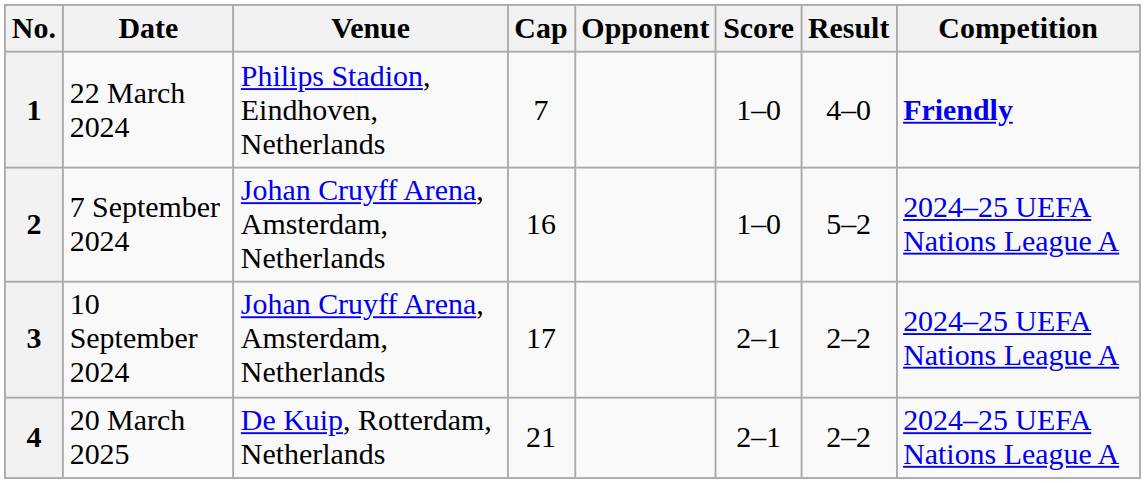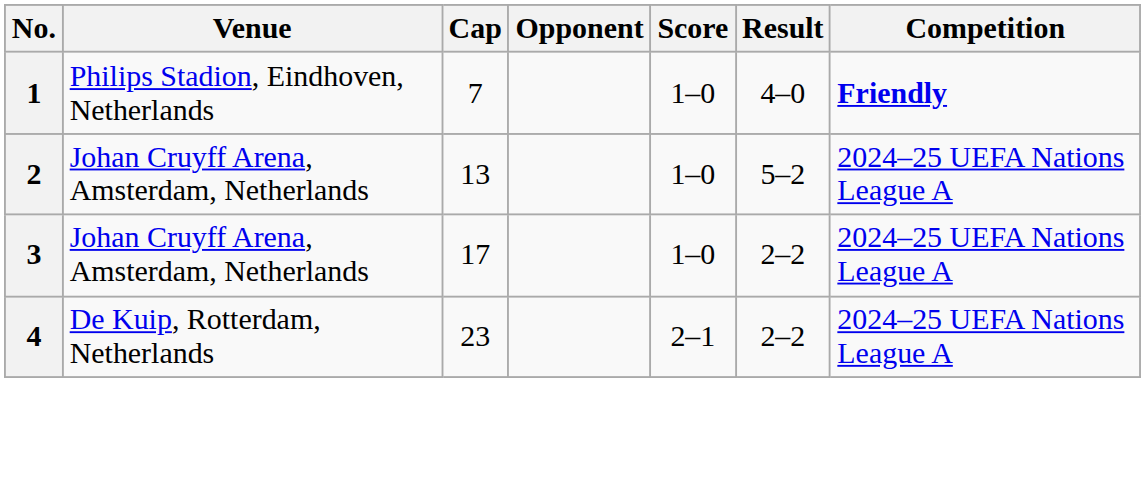- column: Date | 22 March 2024 | 7 September 2024 | 10 September 2024 | 20 March 2025
2 | Cap: 16 -> 13
3 | Score: 2–1 -> 1–0
4 | Cap: 21 -> 23
